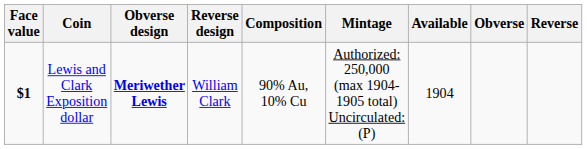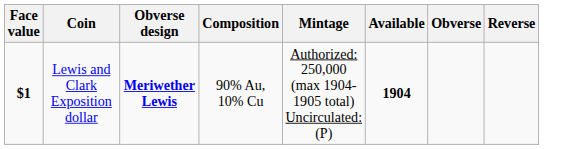- column: Reverse design | William Clark
Lewis and Clark Exposition dollar | Available: normal -> bold
